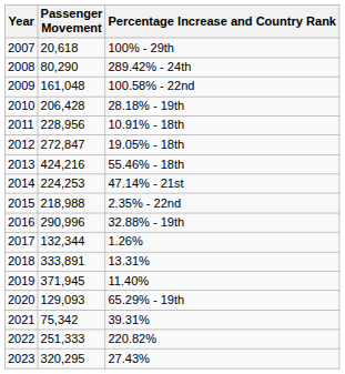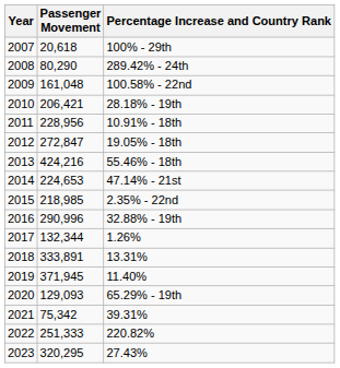28.18% - 19th | Passenger Movement: 206,428 -> 206,421
47.14% - 21st | Passenger Movement: 224,253 -> 224,653
2.35% - 22nd | Passenger Movement: 218,988 -> 218,985
